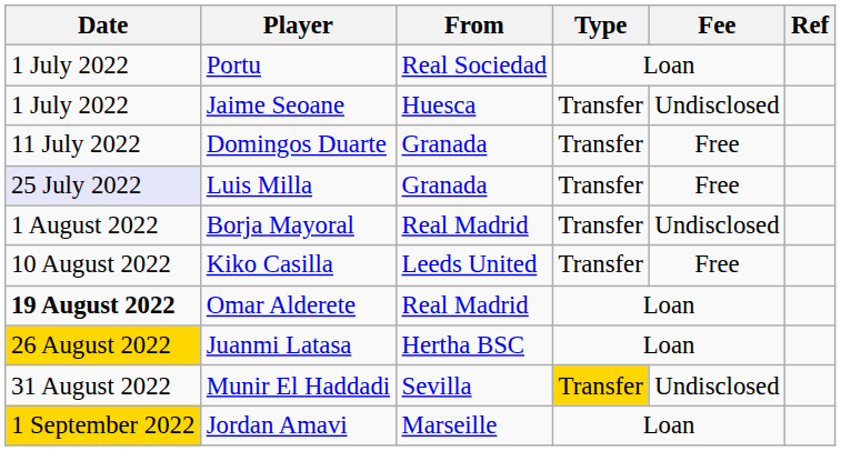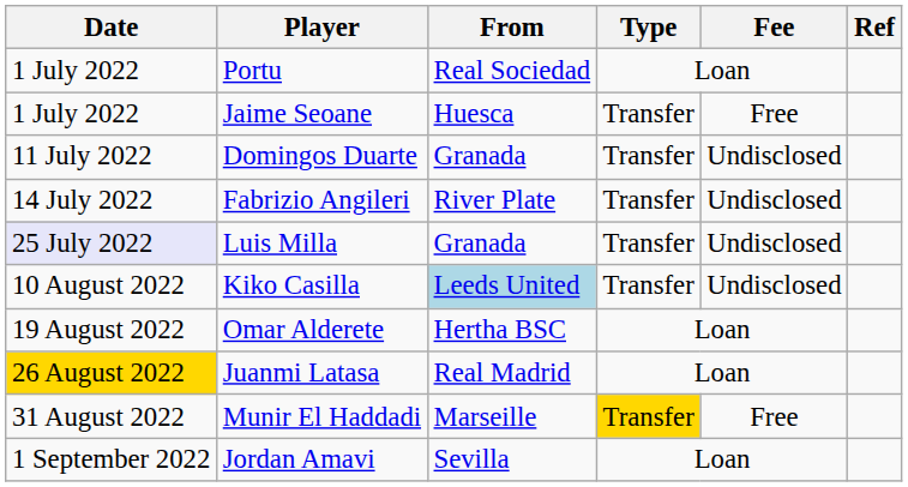Jaime Seoane | Fee: Undisclosed -> Free
Domingos Duarte | Fee: Free -> Undisclosed
+ row: 14 July 2022 | Fabrizio Angileri | River Plate | Transfer | Undisclosed
Luis Milla | Fee: Free -> Undisclosed
- row: 1 August 2022 | Borja Mayoral | Real Madrid | Transfer | Undisclosed
Kiko Casilla | From: no background -> lightblue background
Kiko Casilla | Fee: Free -> Undisclosed
Omar Alderete | Date: bold -> normal
Omar Alderete | From: Real Madrid -> Hertha BSC
Juanmi Latasa | From: Hertha BSC -> Real Madrid
Munir El Haddadi | From: Sevilla -> Marseille
Munir El Haddadi | Fee: Undisclosed -> Free
Jordan Amavi | Date: gold background -> no background
Jordan Amavi | From: Marseille -> Sevilla
